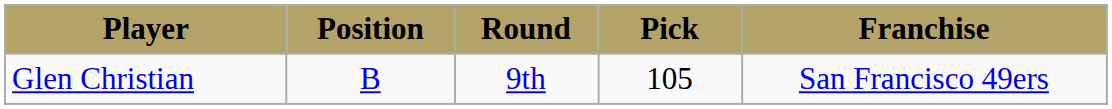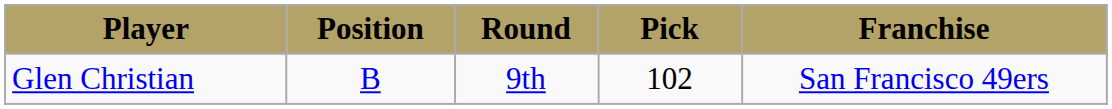Glen Christian | Pick: 105 -> 102
